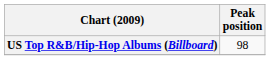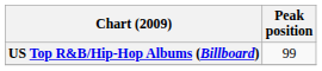US Top R&B/Hip-Hop Albums (Billboard) | Peak position: 98 -> 99
